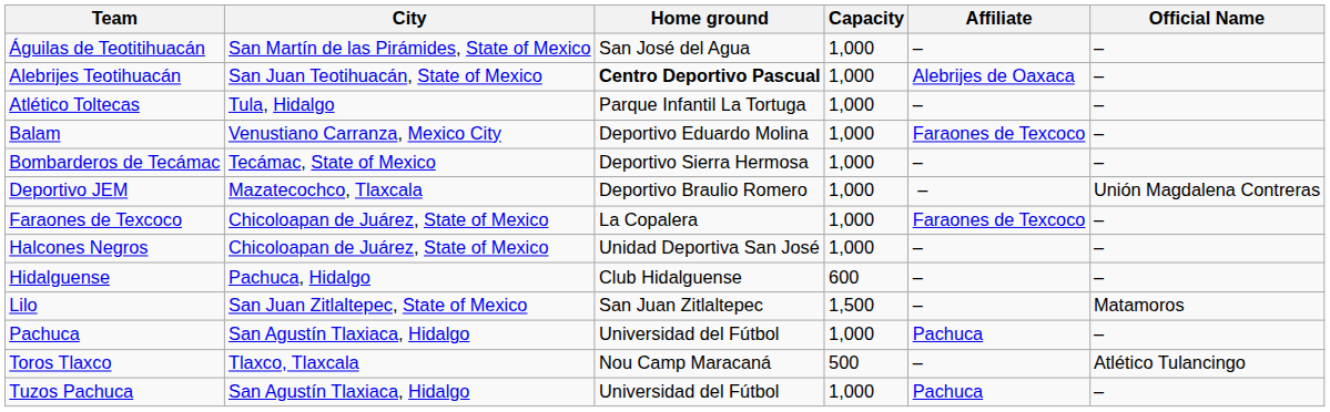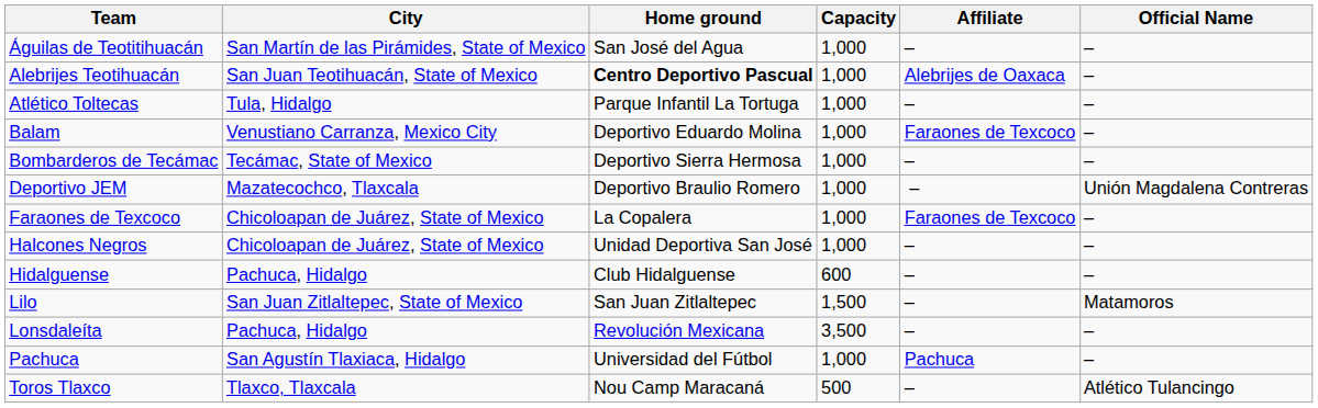+ row: Lonsdaleíta | Pachuca, Hidalgo | Revolución Mexicana | 3,500 | – | –
- row: Tuzos Pachuca | San Agustín Tlaxiaca, Hidalgo | Universidad del Fútbol | 1,000 | Pachuca | –
